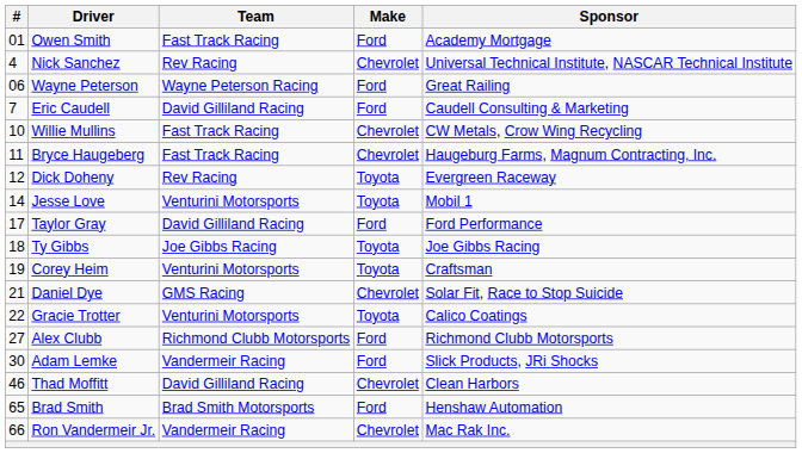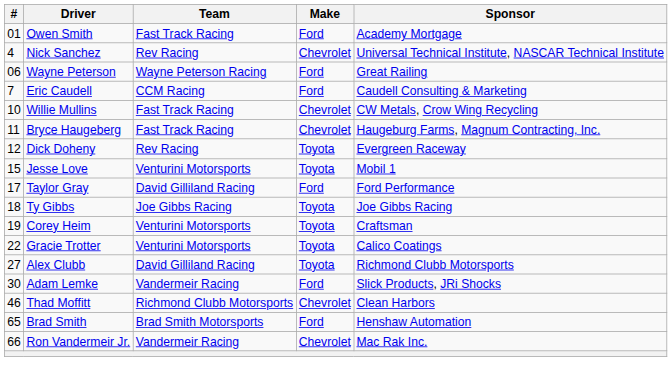Eric Caudell | Team: David Gilliland Racing -> CCM Racing
Jesse Love | #: 14 -> 15
- row: 21 | Daniel Dye | GMS Racing | Chevrolet | Solar Fit, Race to Stop Suicide
Alex Clubb | Team: Richmond Clubb Motorsports -> David Gilliland Racing
Alex Clubb | Make: Ford -> Toyota
Thad Moffitt | Team: David Gilliland Racing -> Richmond Clubb Motorsports
